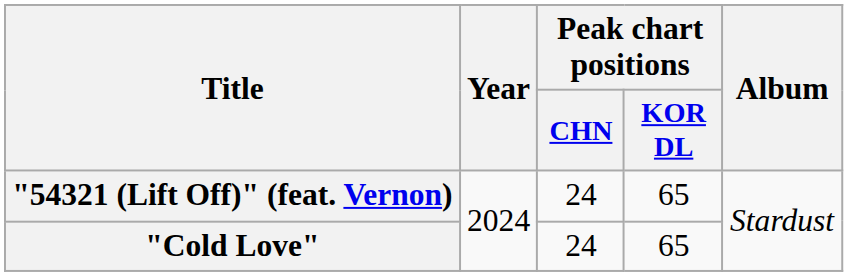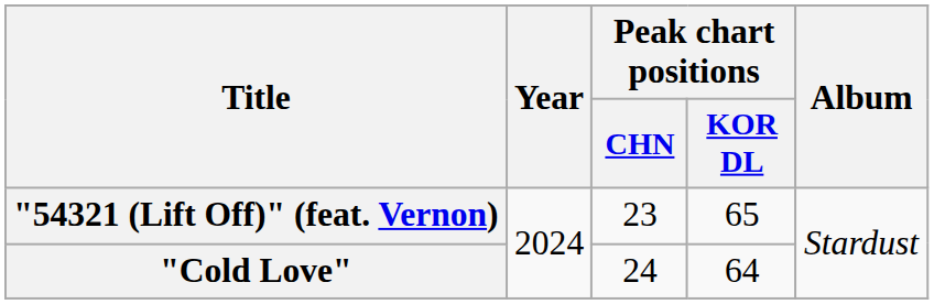"54321 (Lift Off)" (feat. Vernon) | Peak chart positions / CHN: 24 -> 23
"Cold Love" | Peak chart positions / KOR DL: 65 -> 64
